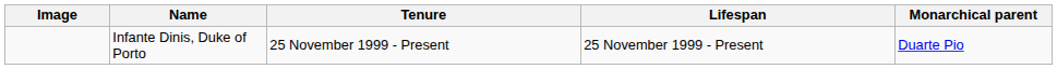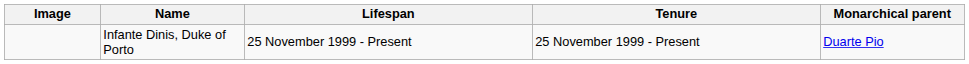columns swapped: Lifespan <-> Tenure
